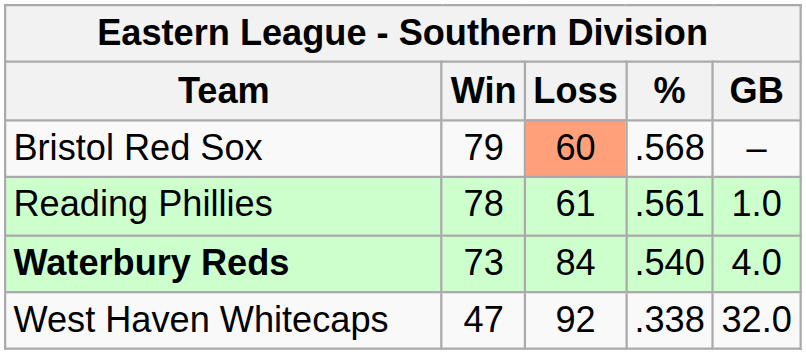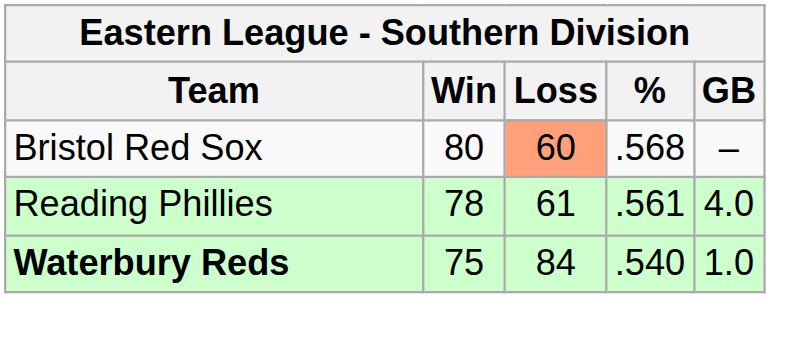Bristol Red Sox | Win: 79 -> 80
Reading Phillies | GB: 1.0 -> 4.0
Waterbury Reds | Win: 73 -> 75
Waterbury Reds | GB: 4.0 -> 1.0
- row: West Haven Whitecaps | 47 | 92 | .338 | 32.0
